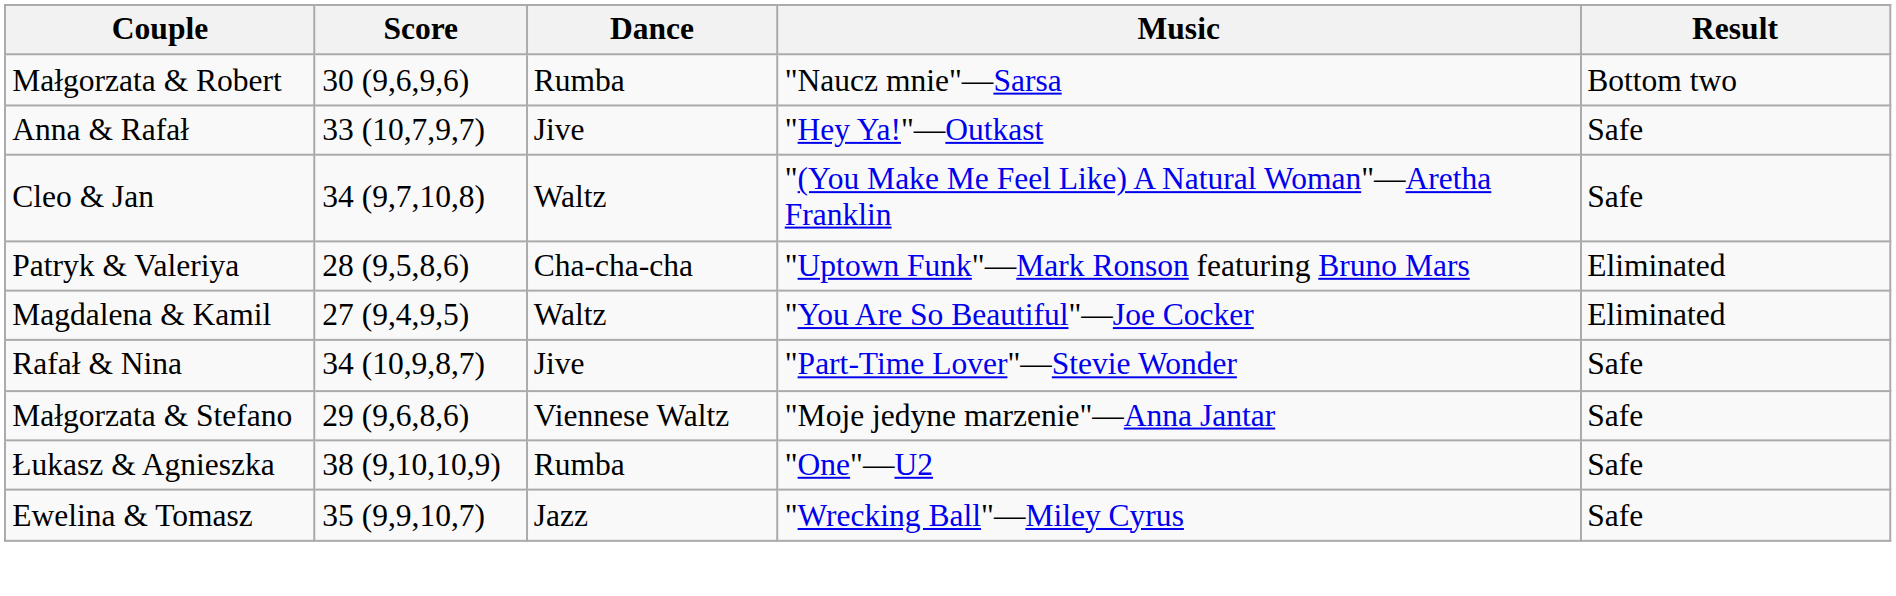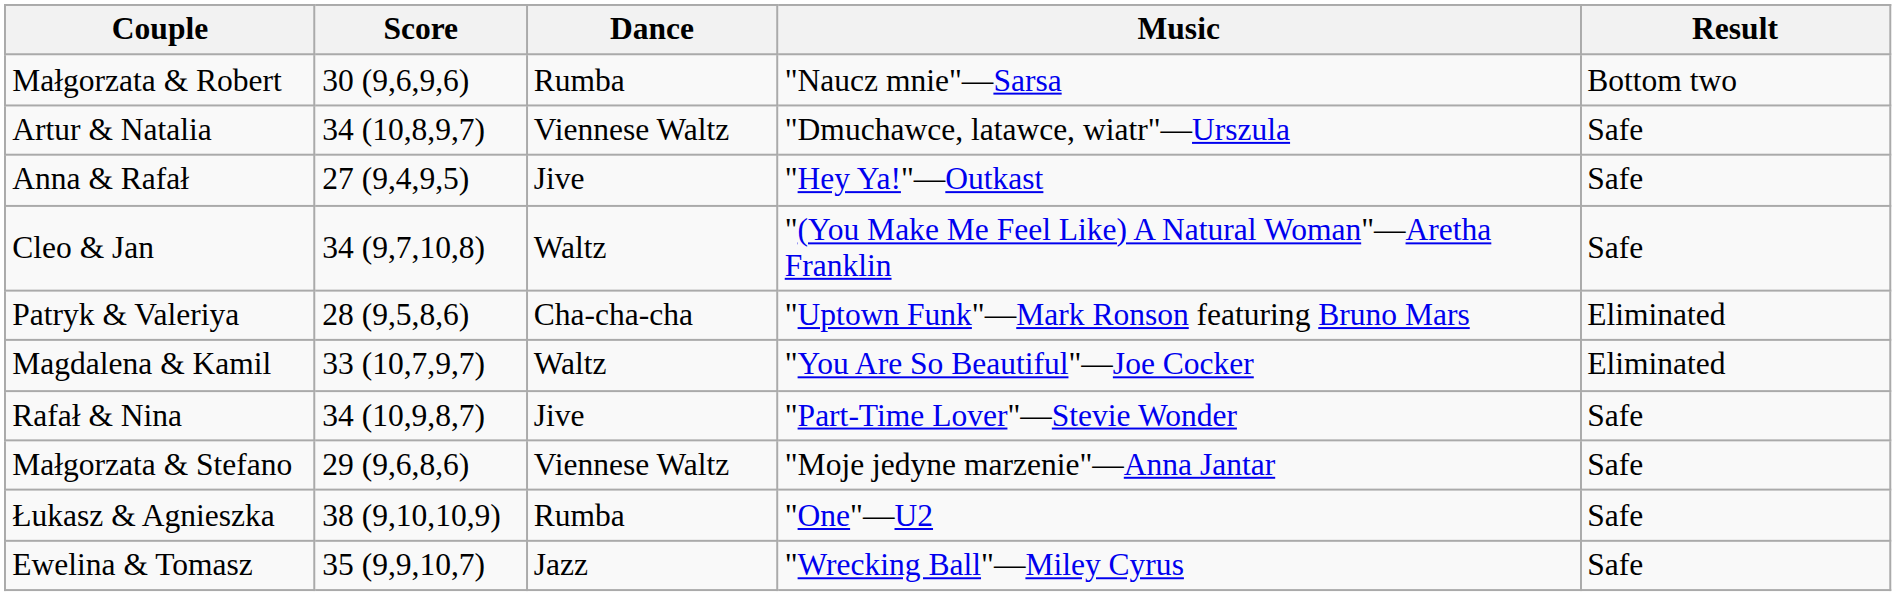+ row: Artur & Natalia | 34 (10,8,9,7) | Viennese Waltz | "Dmuchawce, latawce, wiatr"—Urszula | Safe
Anna & Rafał | Score: 33 (10,7,9,7) -> 27 (9,4,9,5)
Magdalena & Kamil | Score: 27 (9,4,9,5) -> 33 (10,7,9,7)
